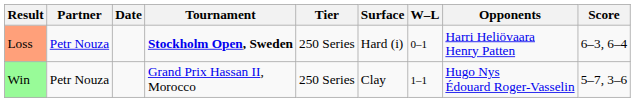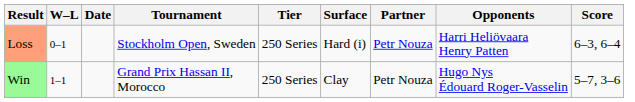columns swapped: W–L <-> Partner
Loss | Tournament: bold -> normal
